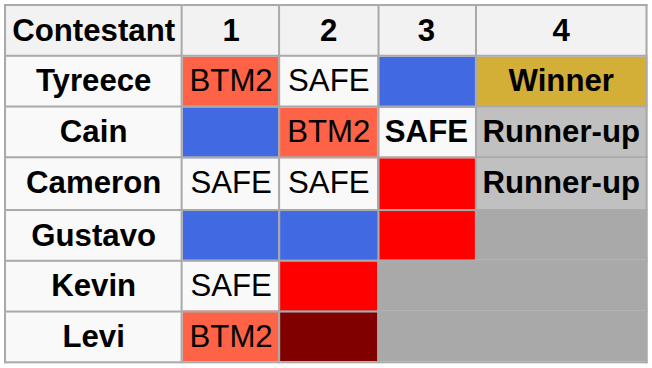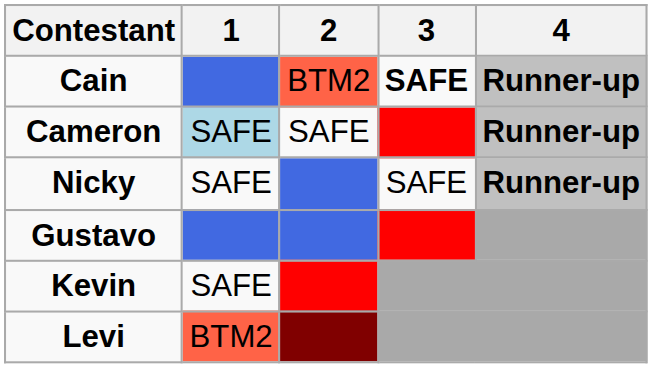- row: Tyreece | BTM2 | SAFE | Winner
Cameron | 1: no background -> lightblue background
+ row: Nicky | SAFE | SAFE | Runner-up
